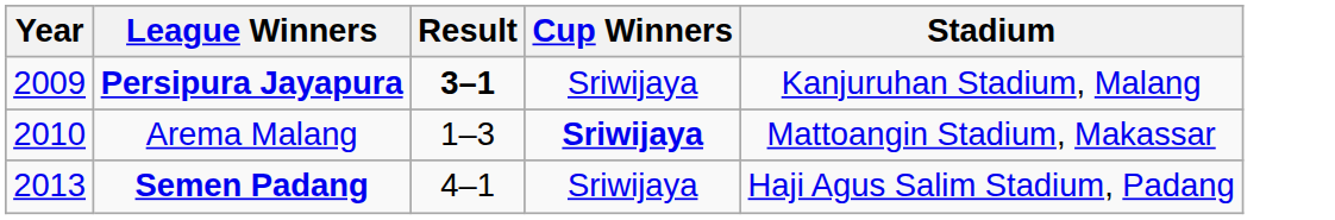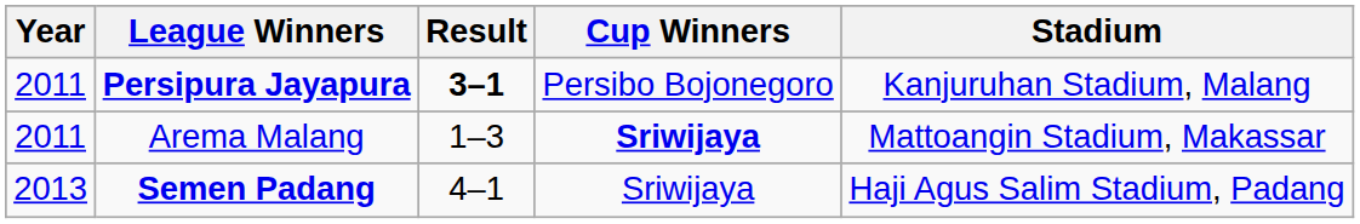Persipura Jayapura | Year: 2009 -> 2011
Persipura Jayapura | Cup Winners: Sriwijaya -> Persibo Bojonegoro
Arema Malang | Year: 2010 -> 2011
